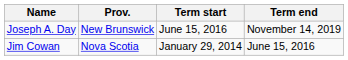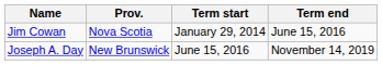rows swapped: Jim Cowan <-> Joseph A. Day
